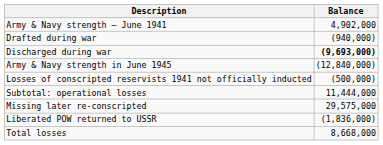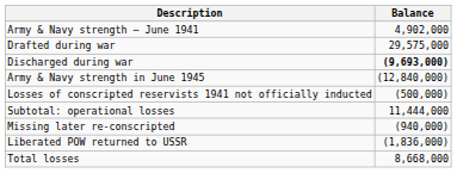Drafted during war | Balance: (940,000) -> 29,575,000
Missing later re-conscripted | Balance: 29,575,000 -> (940,000)
